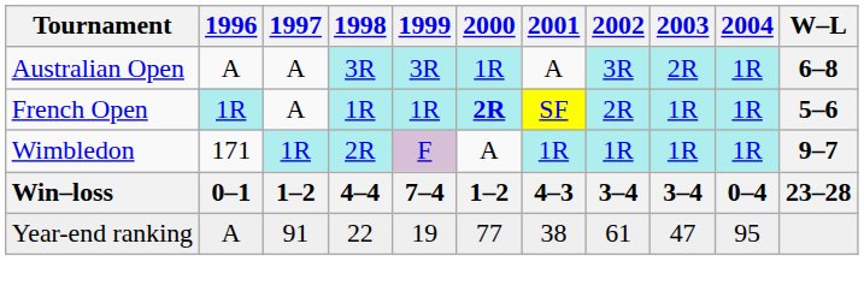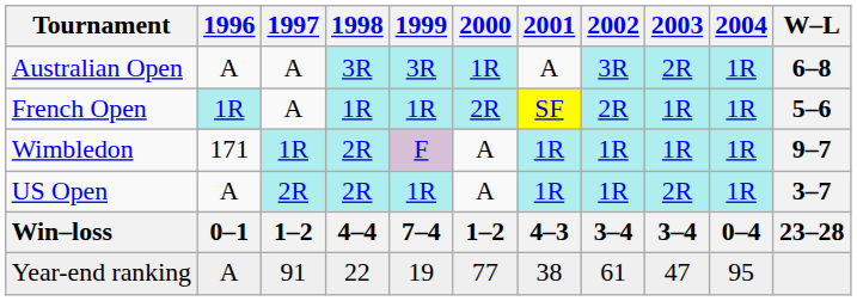French Open | 2000: bold -> normal
+ row: US Open | A | 2R | 2R | 1R | A | 1R | 1R | 2R | 1R | 3–7
